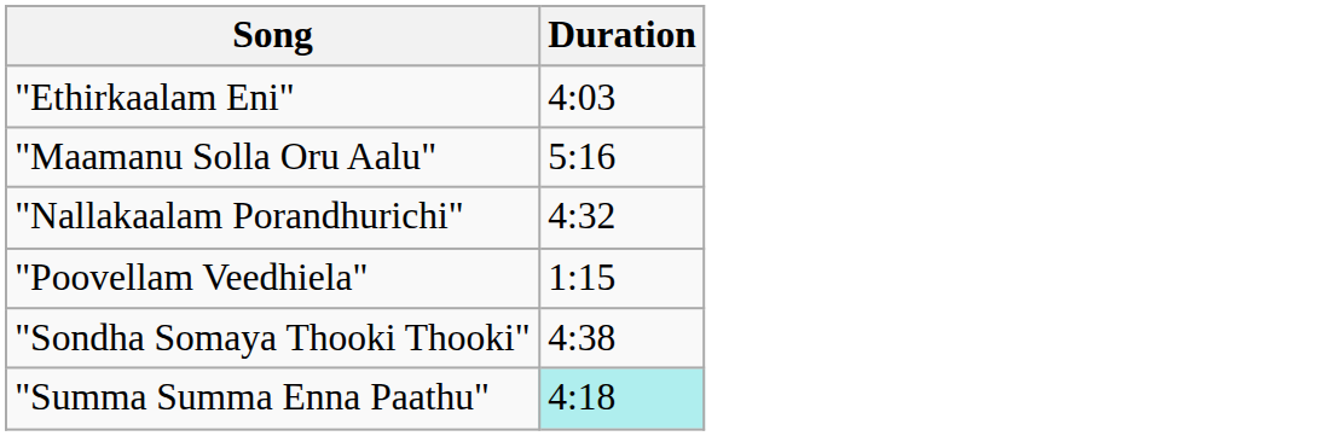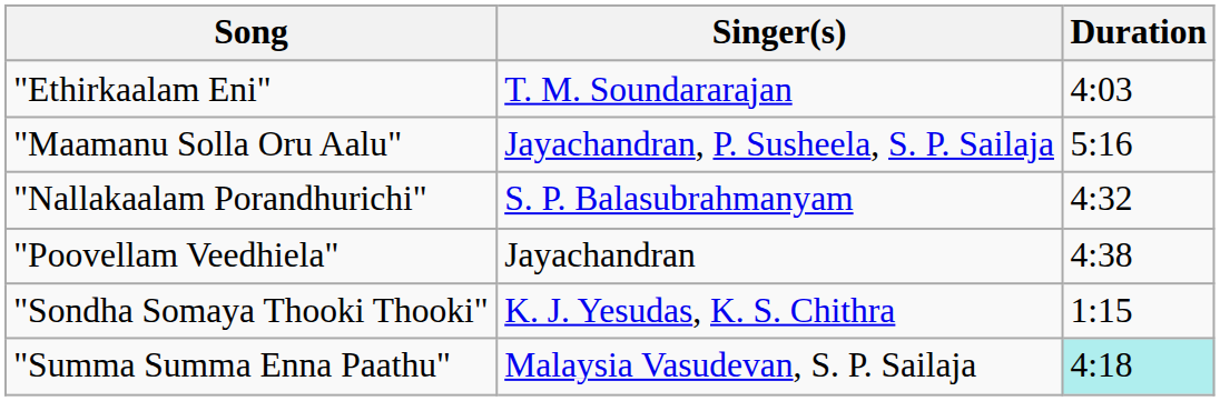+ column: Singer(s) | T. M. Soundararajan | Jayachandran, P. Susheela, S. P. Sailaja | S. P. Balasubrahmanyam | Jayachandran | K. J. Yesudas, K. S. Chithra | Malaysia Vasudevan, S. P. Sailaja
"Poovellam Veedhiela" | Duration: 1:15 -> 4:38
"Sondha Somaya Thooki Thooki" | Duration: 4:38 -> 1:15
